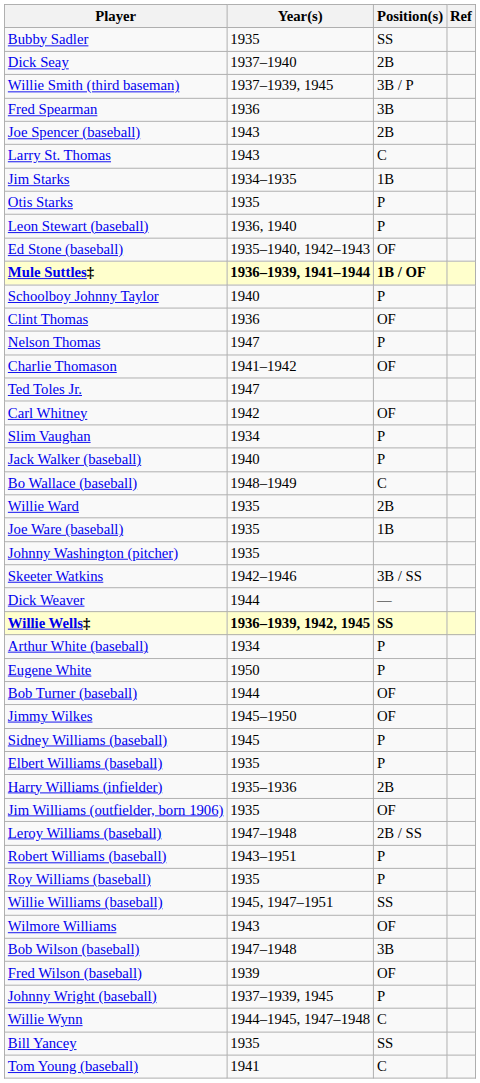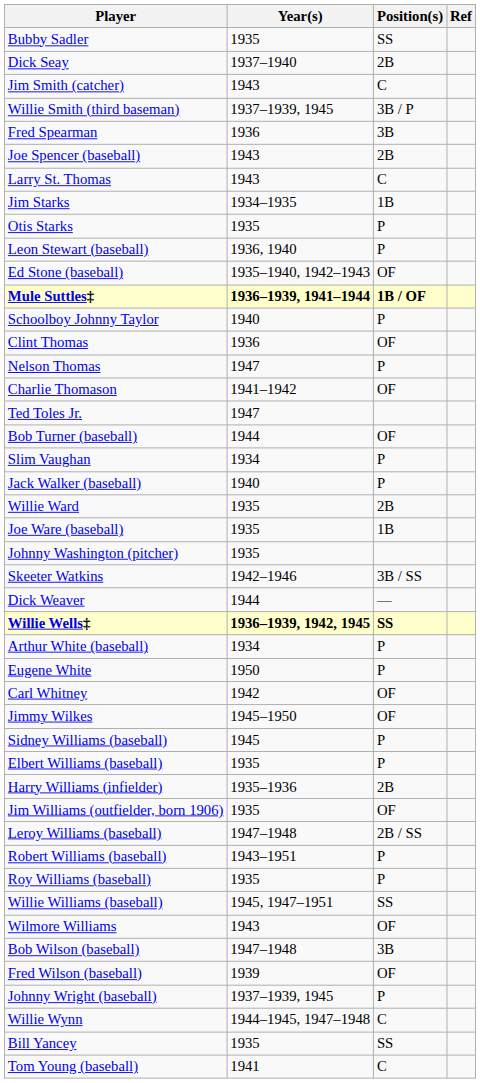+ row: Jim Smith (catcher) | 1943 | C
rows swapped: Bob Turner (baseball) <-> Carl Whitney
- row: Bo Wallace (baseball) | 1948–1949 | C
